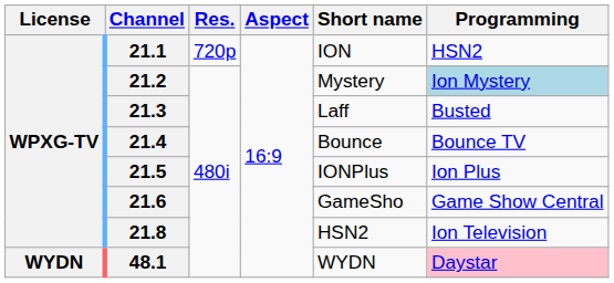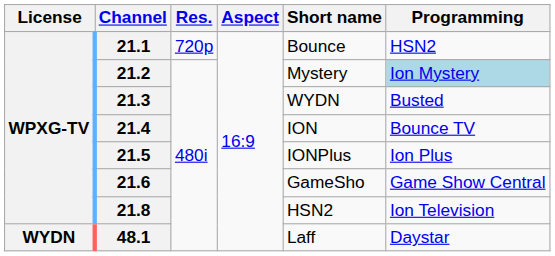21.1 | Short name: ION -> Bounce
21.3 | Short name: Laff -> WYDN
21.4 | Short name: Bounce -> ION
48.1 | Short name: WYDN -> Laff
48.1 | Programming: pink background -> no background
